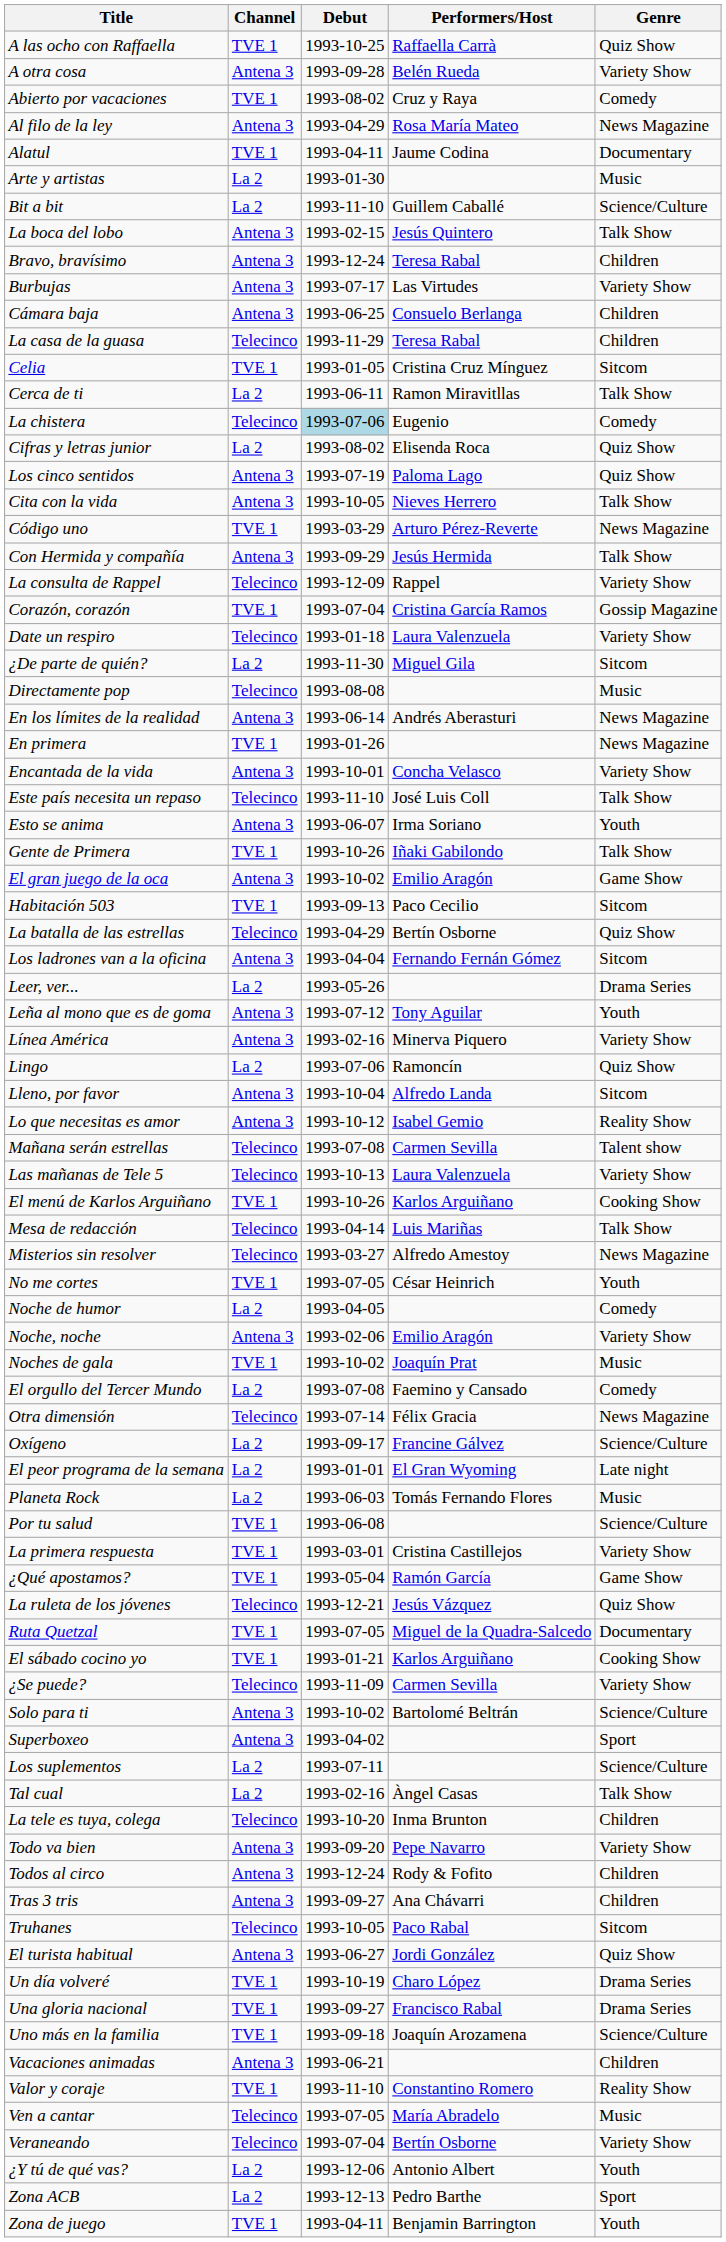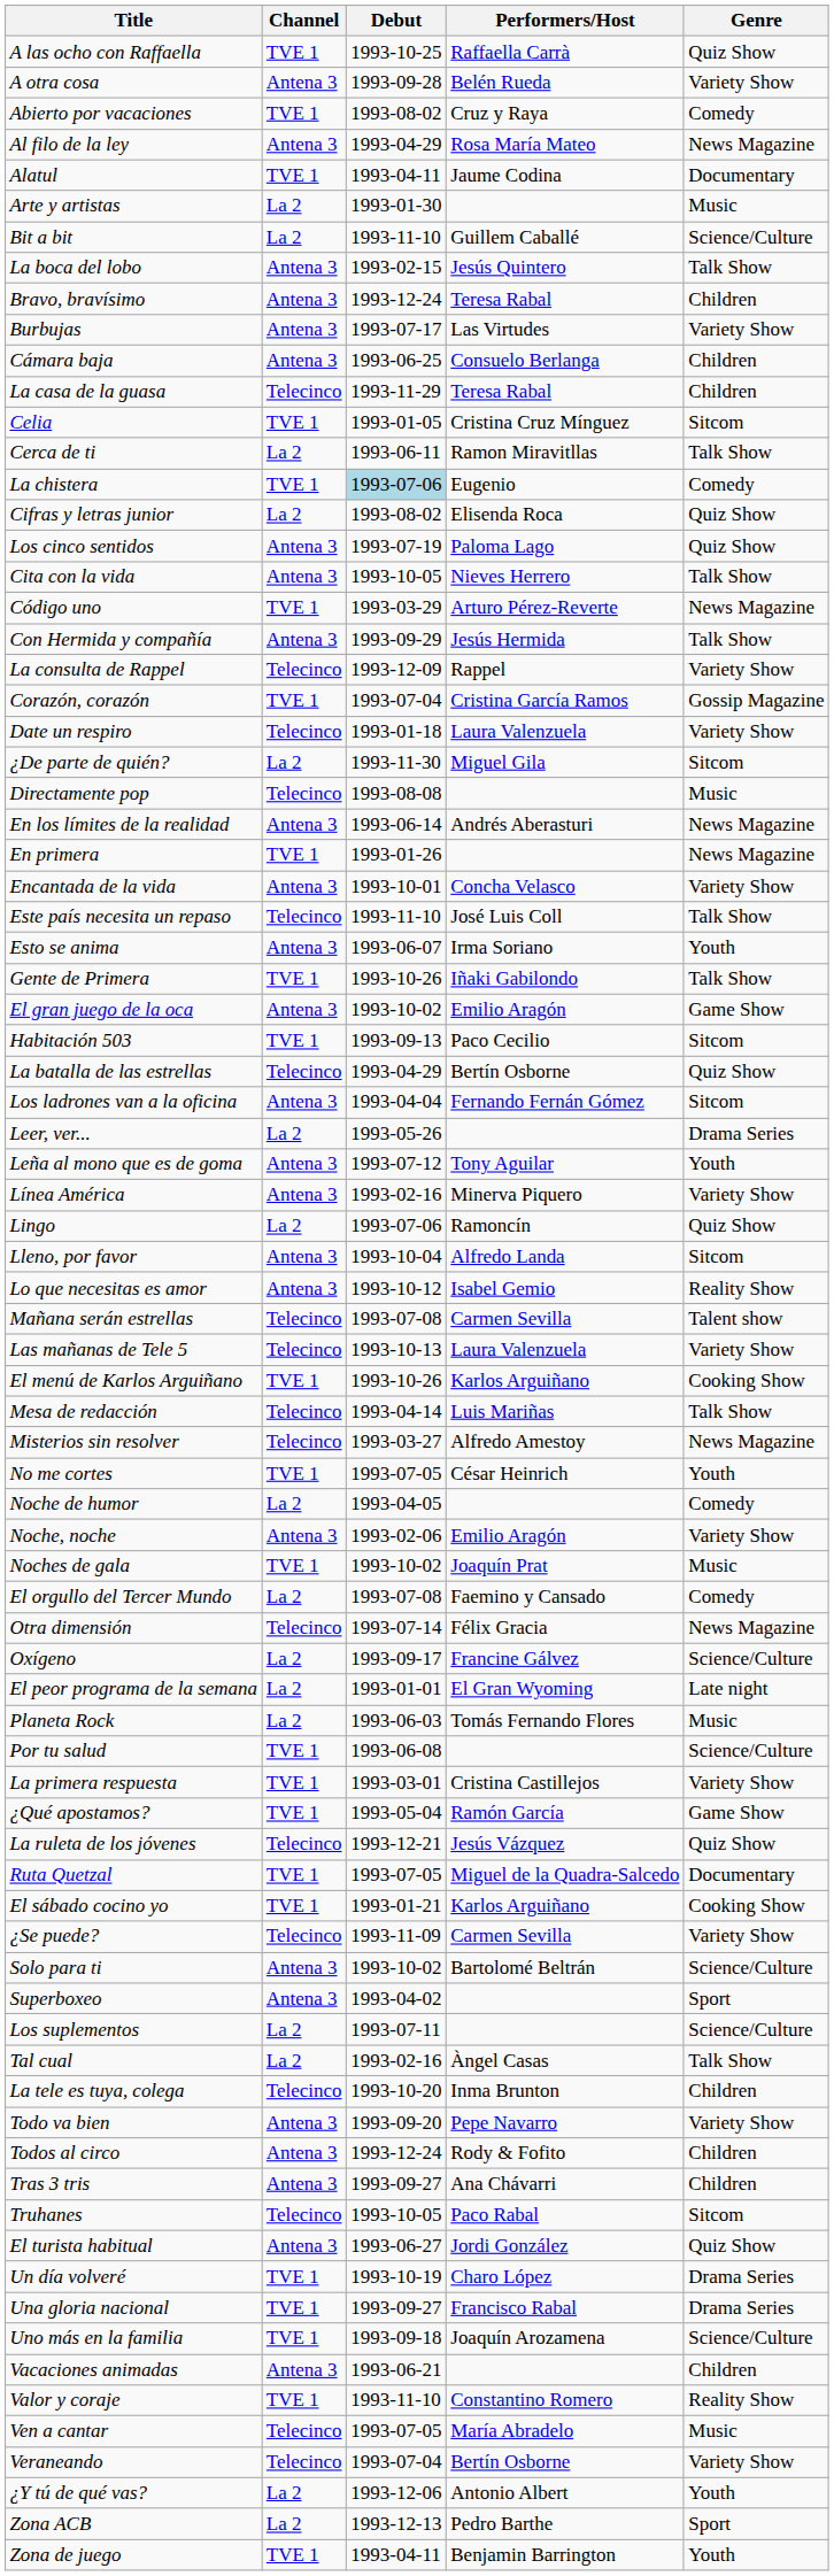La chistera | Channel: Telecinco -> TVE 1
